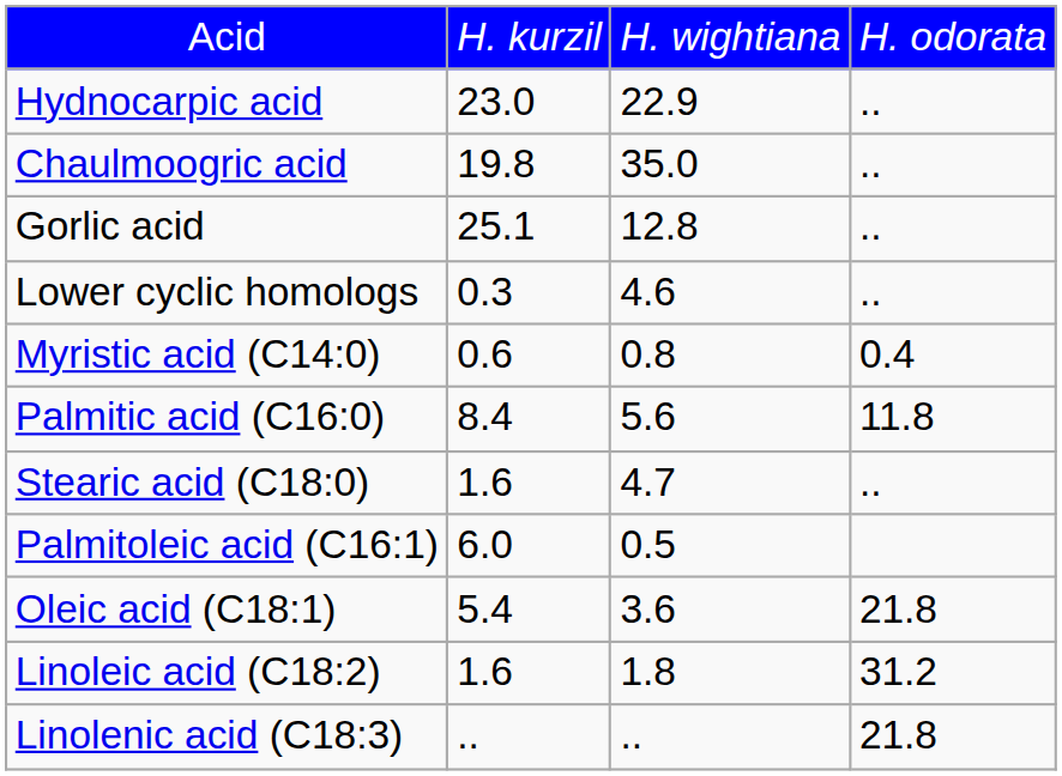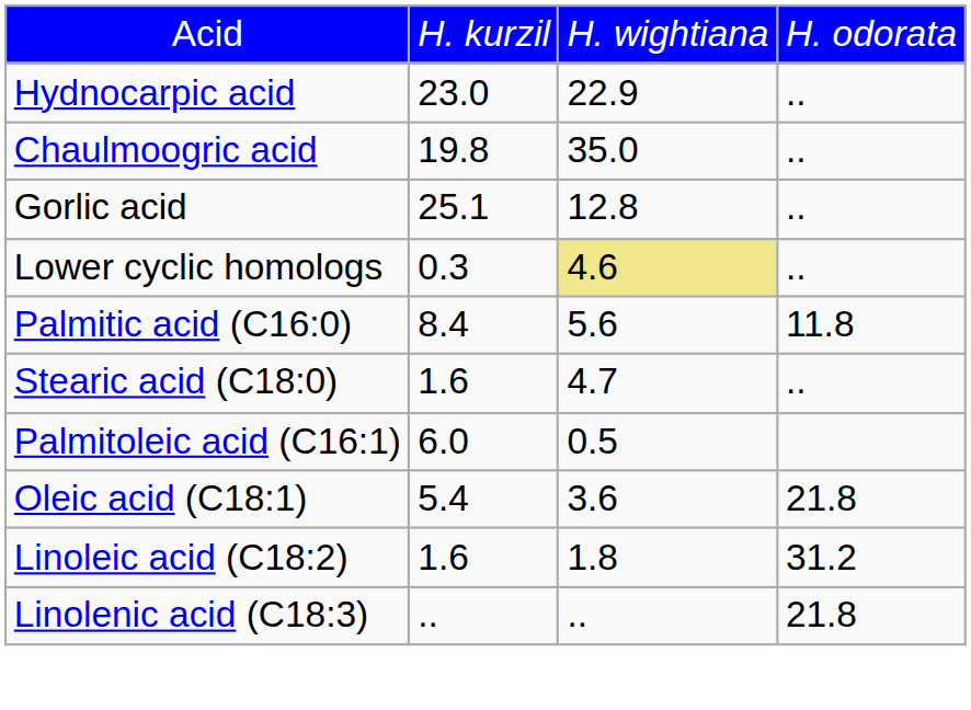Lower cyclic homologs | column 3: no background -> khaki background
- row: Myristic acid (C14:0) | 0.6 | 0.8 | 0.4
